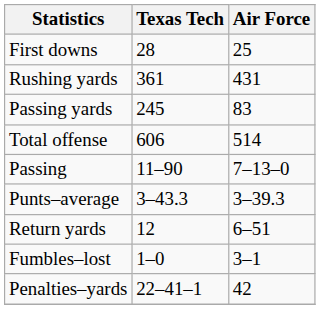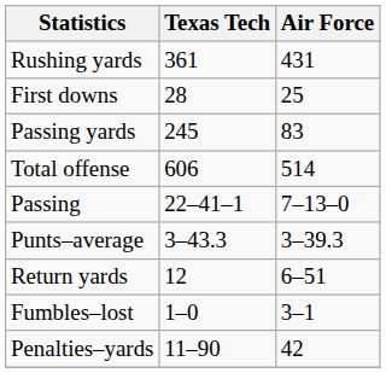rows swapped: First downs <-> Rushing yards
Passing | Texas Tech: 11–90 -> 22–41–1
Penalties–yards | Texas Tech: 22–41–1 -> 11–90
